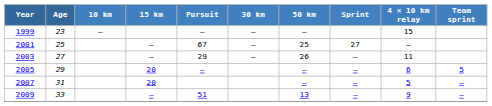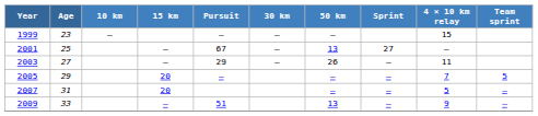2001 | 50 km: 25 -> 13
2005 | 4 × 10 km relay: 6 -> 7
